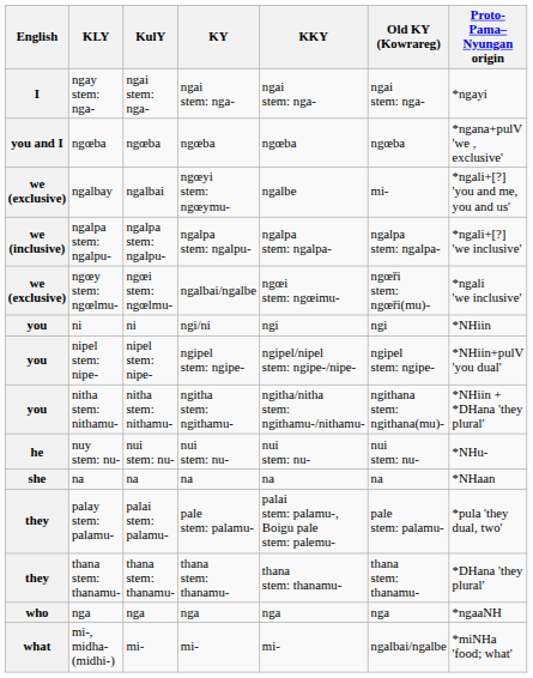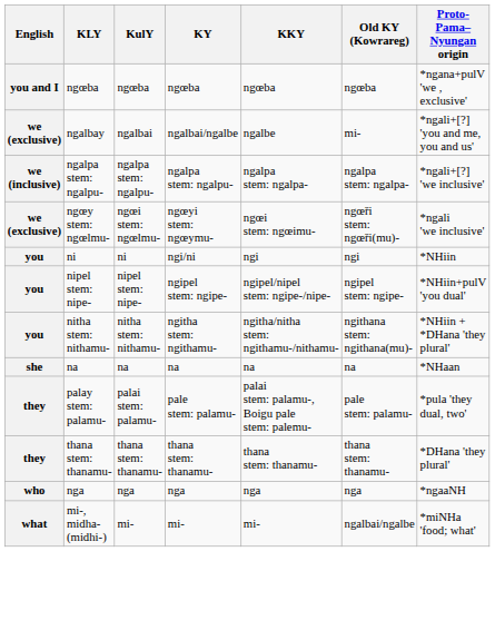- row: I | ngay stem: nga- | ngai stem: nga- | ngai stem: nga- | ngai stem: nga- | ngai stem: nga- | *ngayi
ngalbay | KY: ngœyi stem: ngœymu- -> ngalbai/ngalbe
ngœy stem: ngœlmu- | KY: ngalbai/ngalbe -> ngœyi stem: ngœymu-
- row: he | nuy stem: nu- | nui stem: nu- | nui stem: nu- | nui stem: nu- | nui stem: nu- | *NHu-
